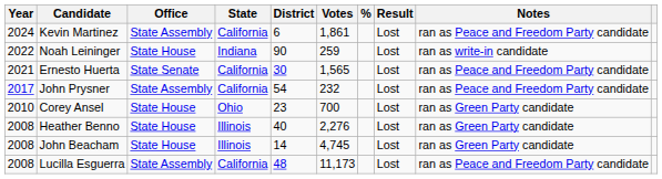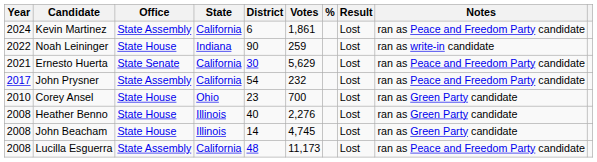Ernesto Huerta | Votes: 1,565 -> 5,629
